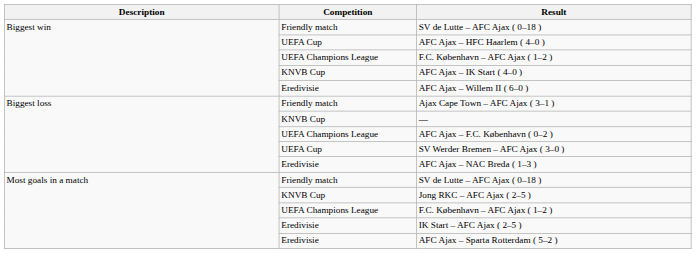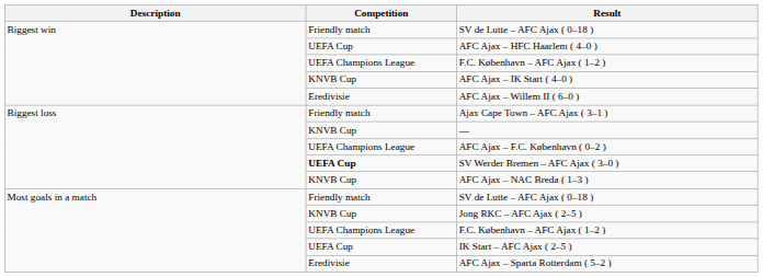SV Werder Bremen – AFC Ajax ( 3–0 ) | Competition: normal -> bold
AFC Ajax – NAC Breda ( 1–3 ) | Competition: Eredivisie -> KNVB Cup
IK Start – AFC Ajax ( 2–5 ) | Competition: Eredivisie -> UEFA Cup
